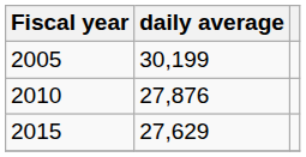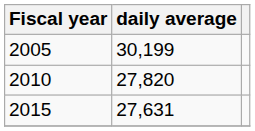2010 | daily average: 27,876 -> 27,820
2015 | daily average: 27,629 -> 27,631
